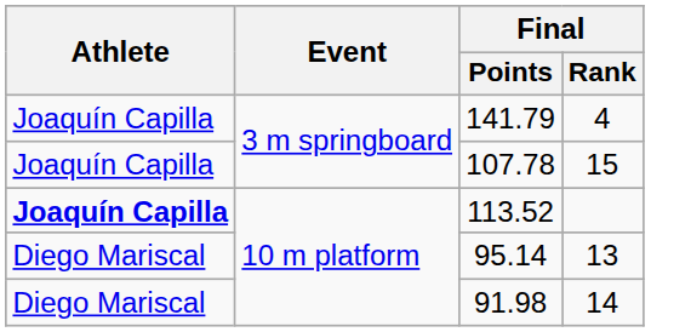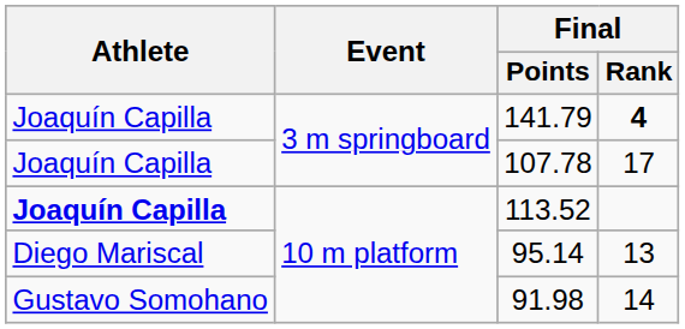141.79 | Final / Rank: normal -> bold
107.78 | Final / Rank: 15 -> 17
91.98 | Athlete: Diego Mariscal -> Gustavo Somohano
